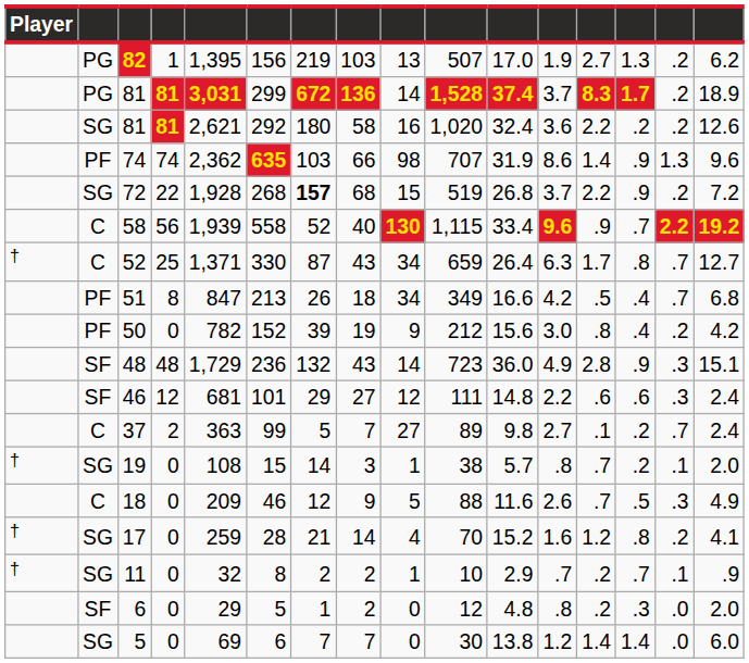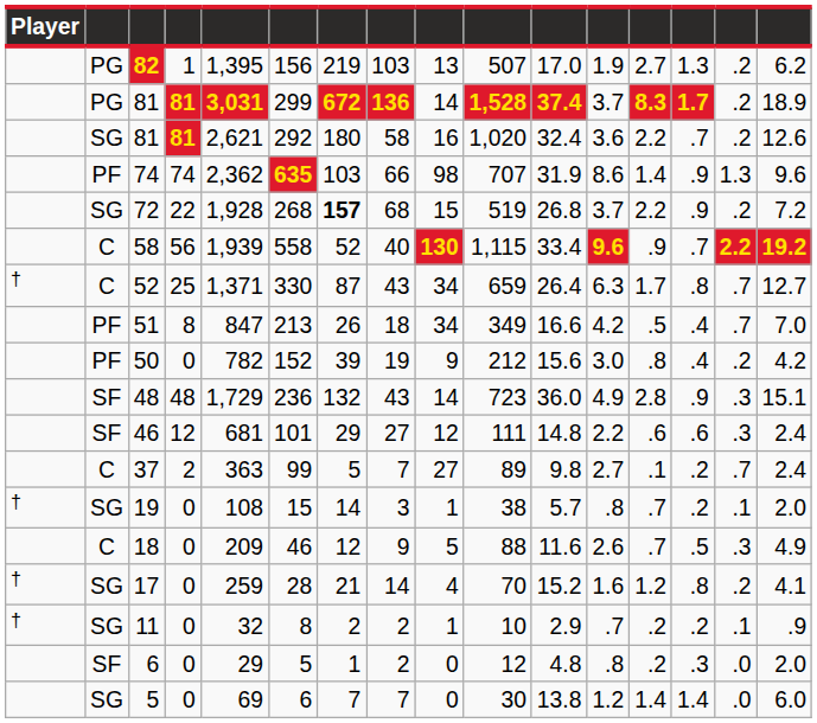SG / 81 | column 14: .2 -> .7
51 | column 16: 6.8 -> 7.0
11 | column 14: .7 -> .2
